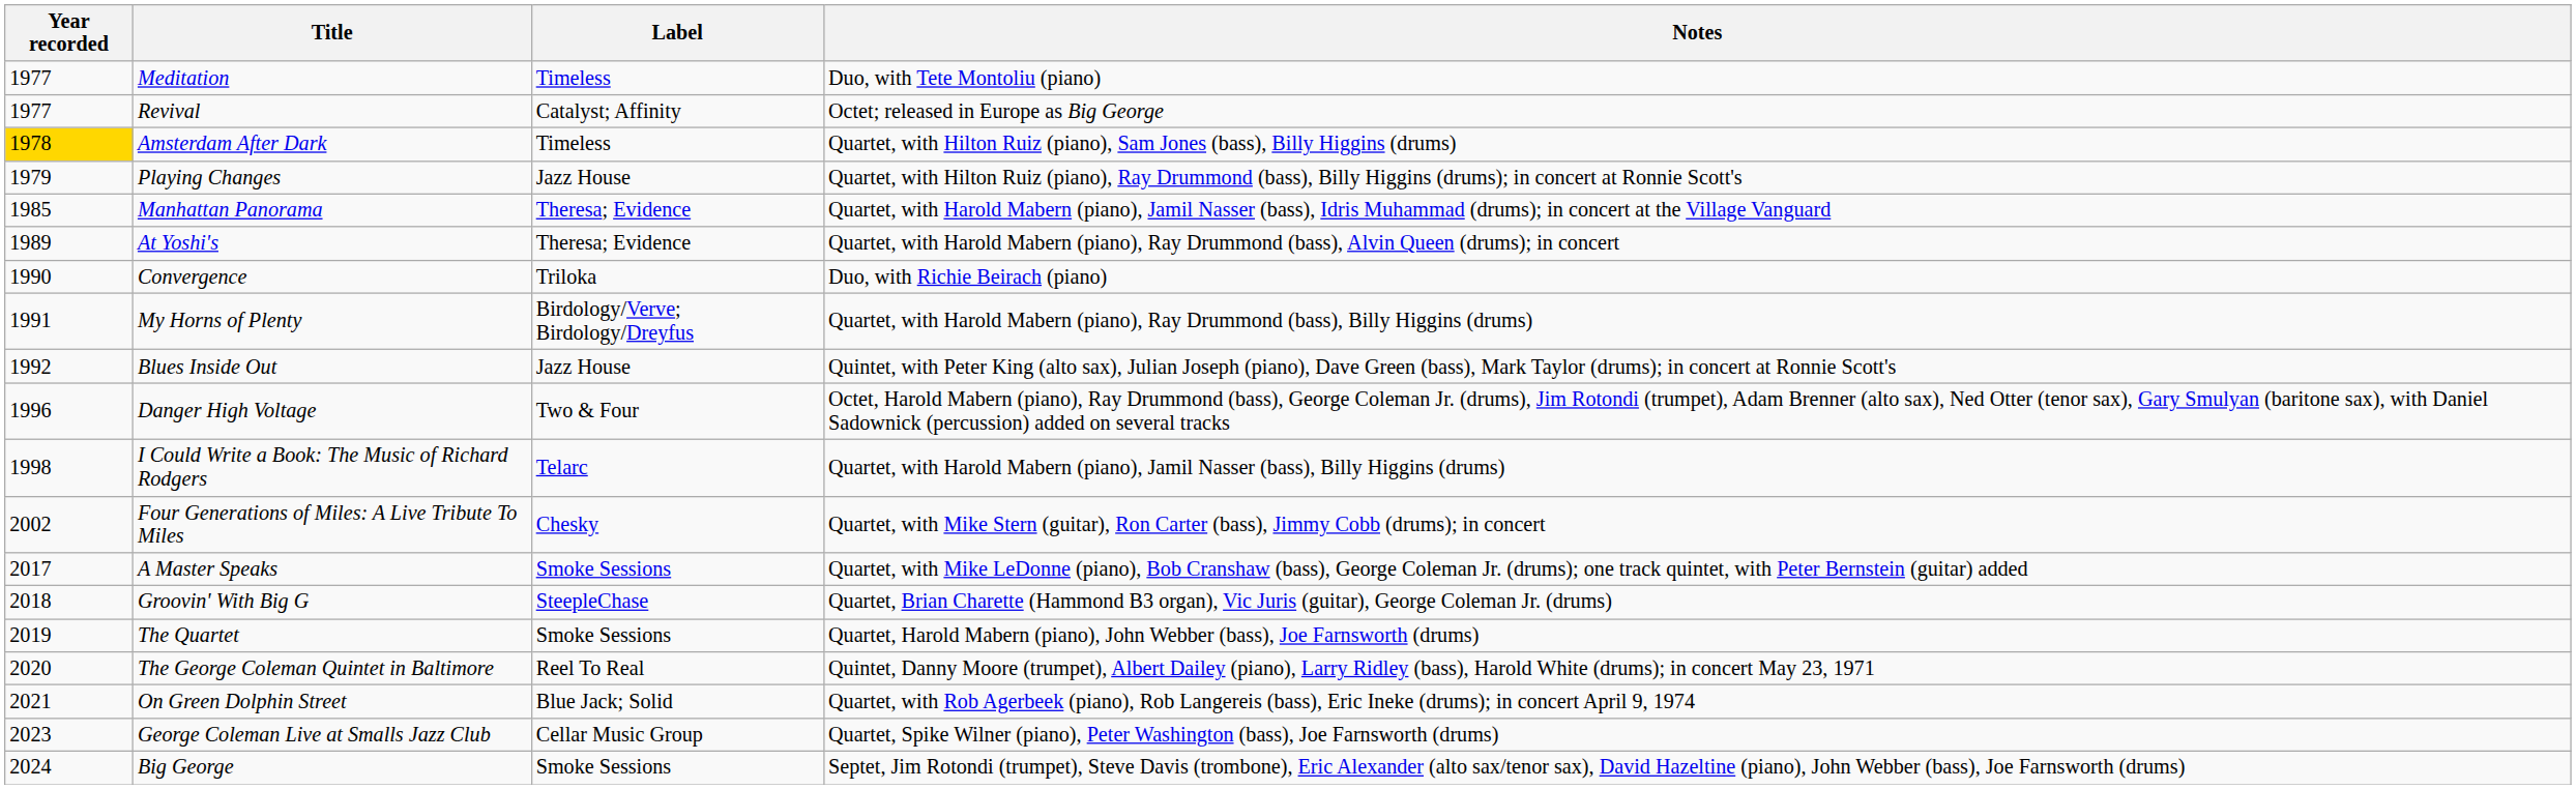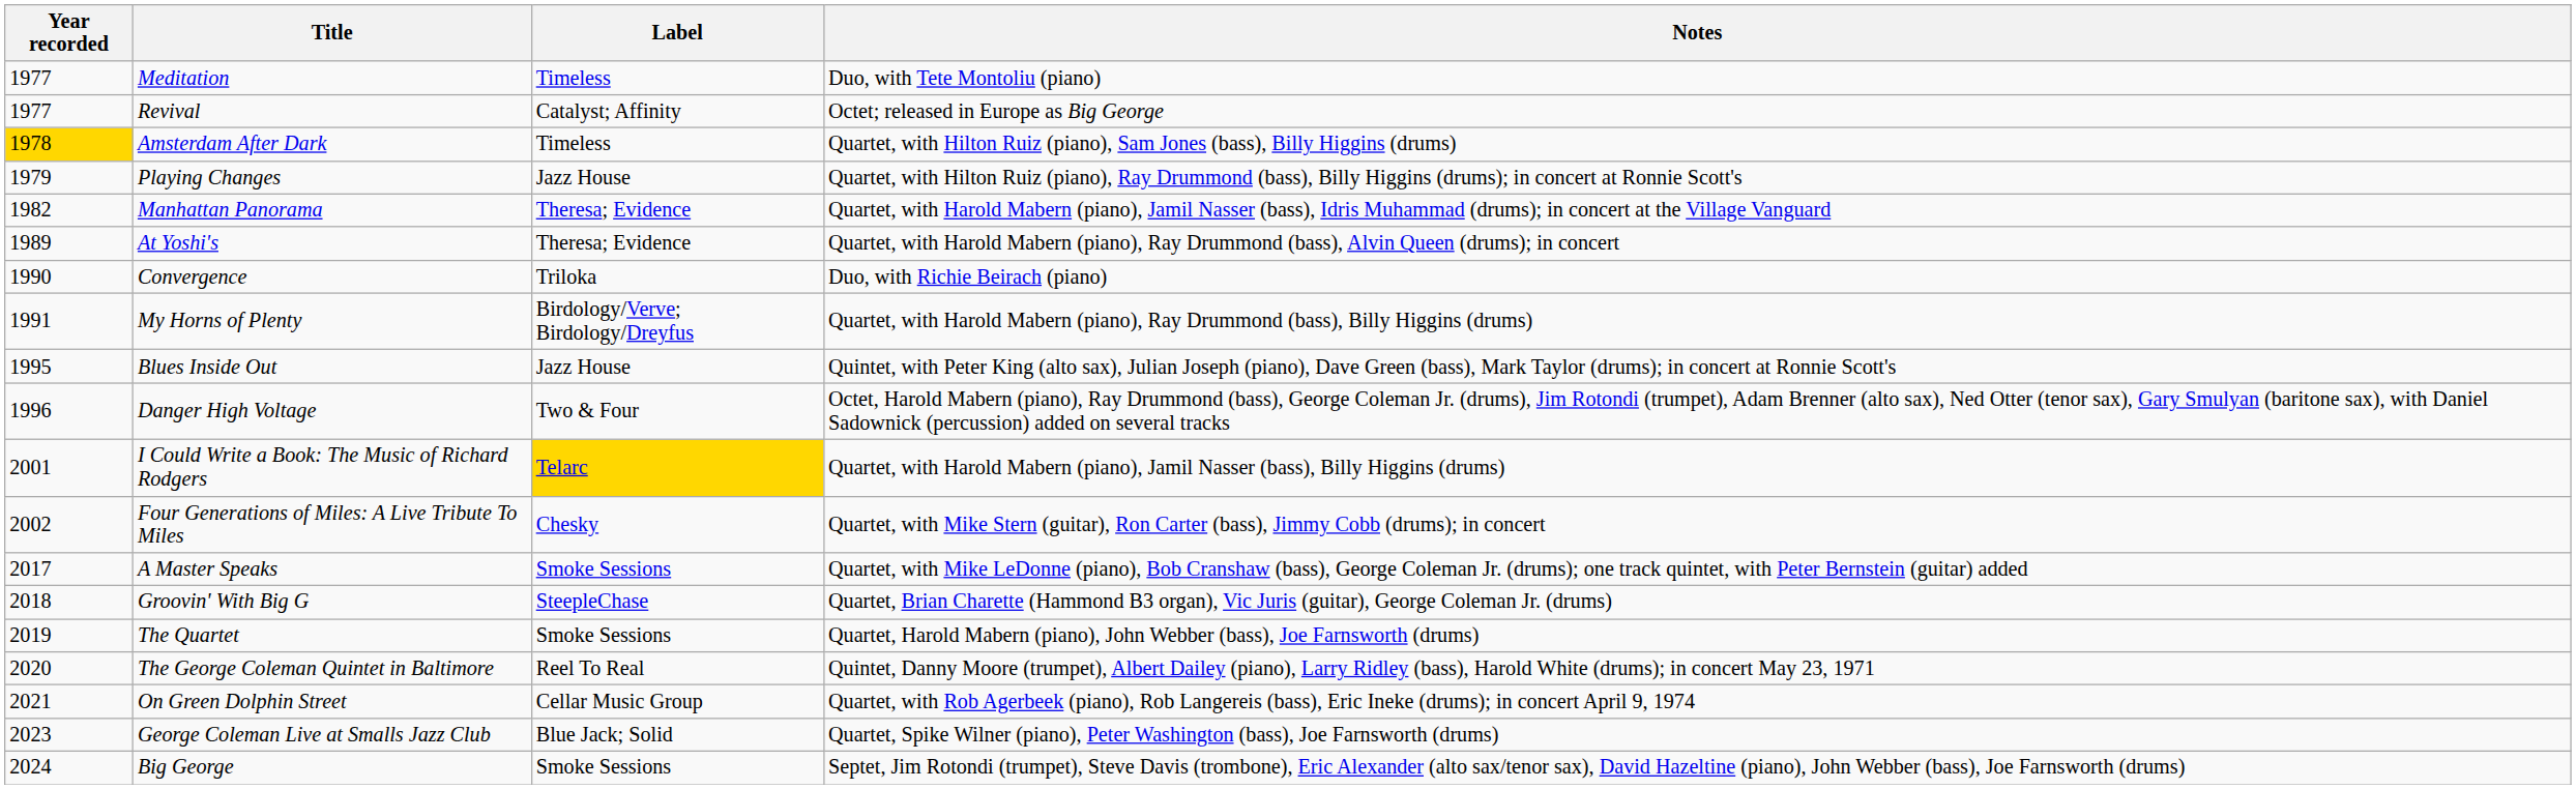Manhattan Panorama | Year recorded: 1985 -> 1982
Blues Inside Out | Year recorded: 1992 -> 1995
I Could Write a Book: The Music of Richard Rodgers | Year recorded: 1998 -> 2001
I Could Write a Book: The Music of Richard Rodgers | Label: no background -> gold background
On Green Dolphin Street | Label: Blue Jack; Solid -> Cellar Music Group
George Coleman Live at Smalls Jazz Club | Label: Cellar Music Group -> Blue Jack; Solid
